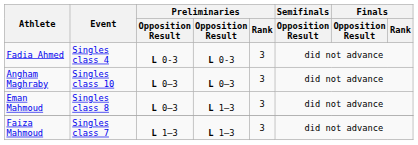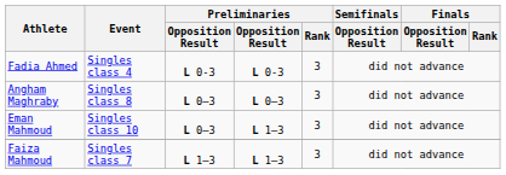Angham Maghraby | Event: Singles class 10 -> Singles class 8
Eman Mahmoud | Event: Singles class 8 -> Singles class 10
